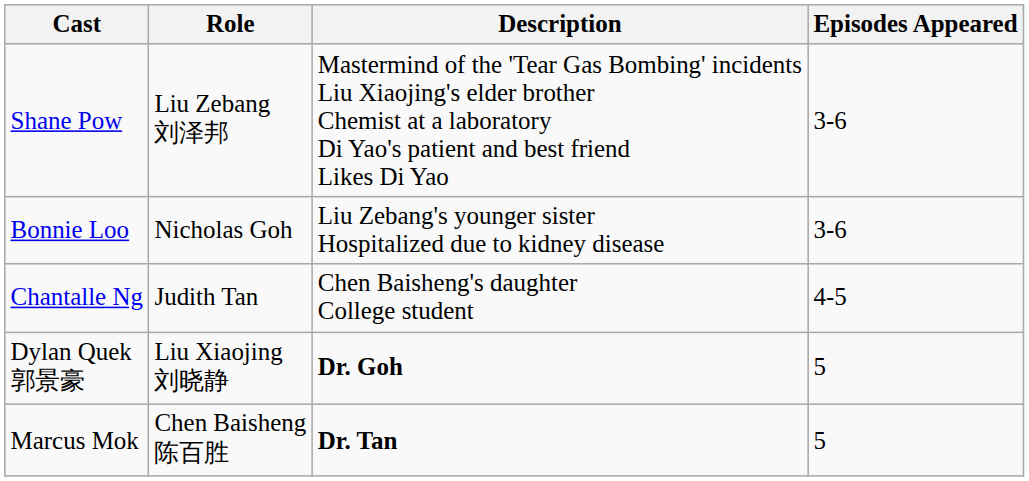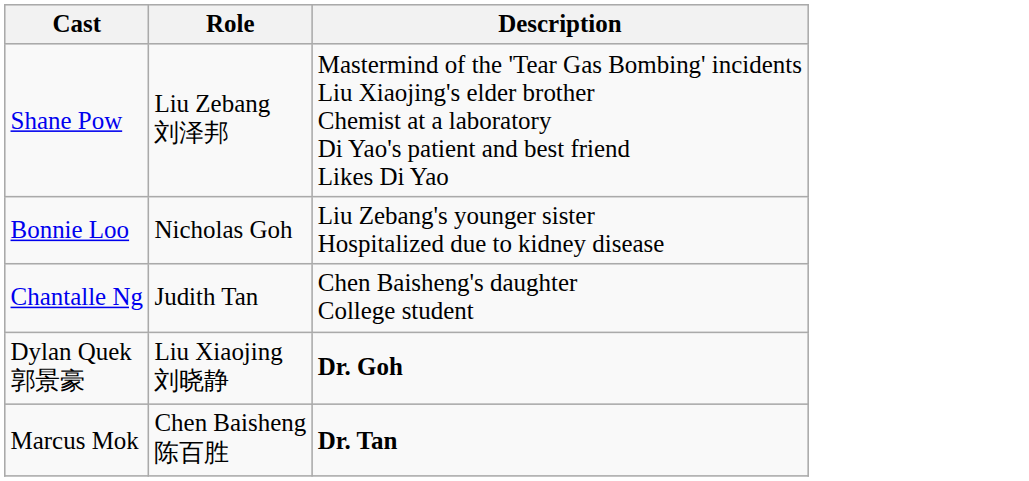- column: Episodes Appeared | 3-6 | 3-6 | 4-5 | 5 | 5
